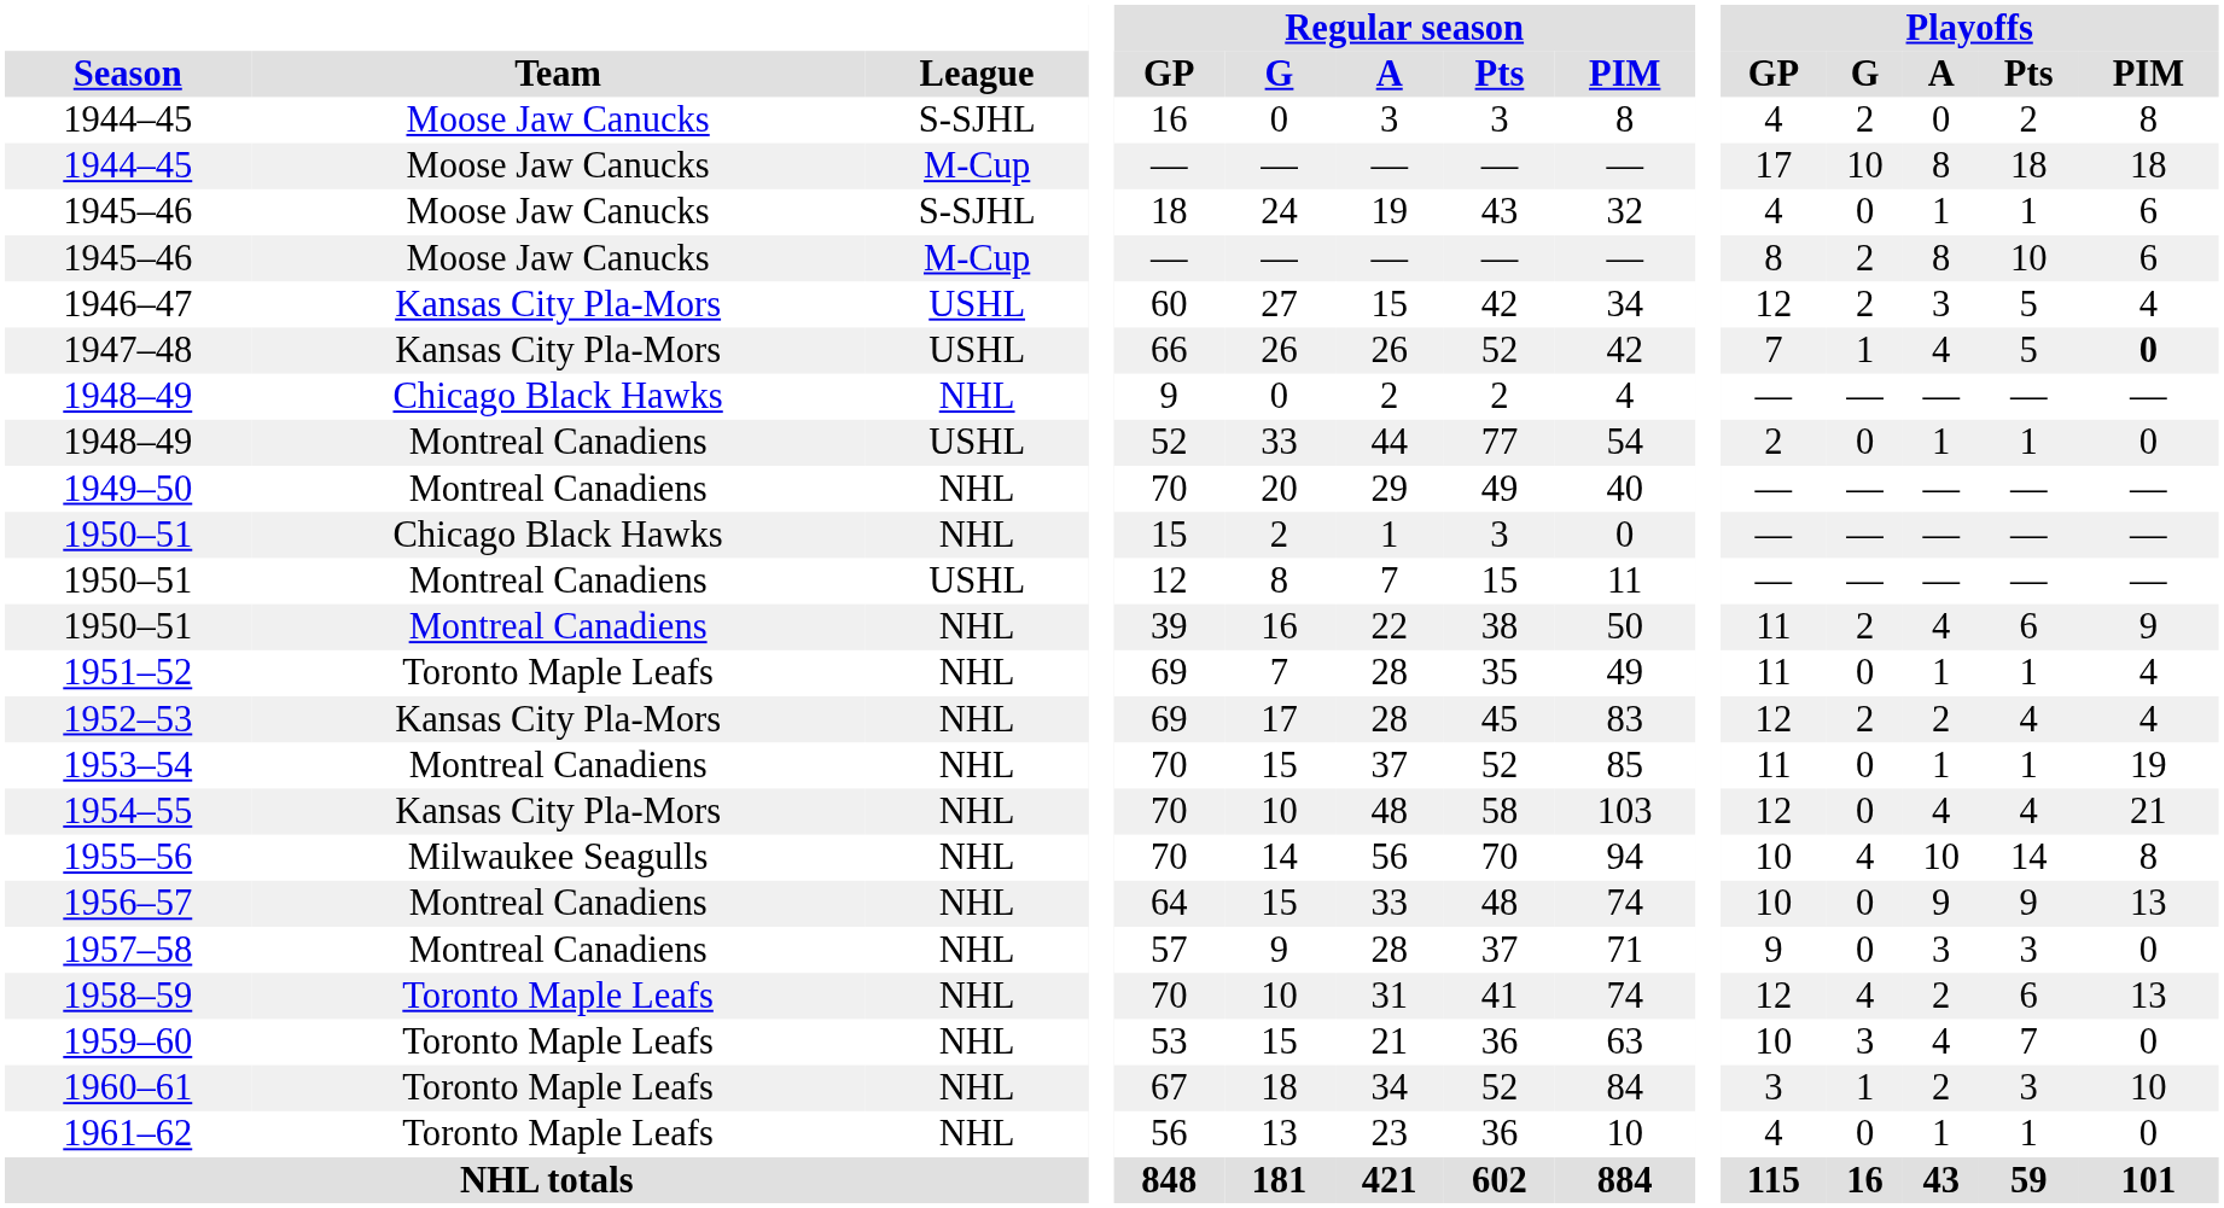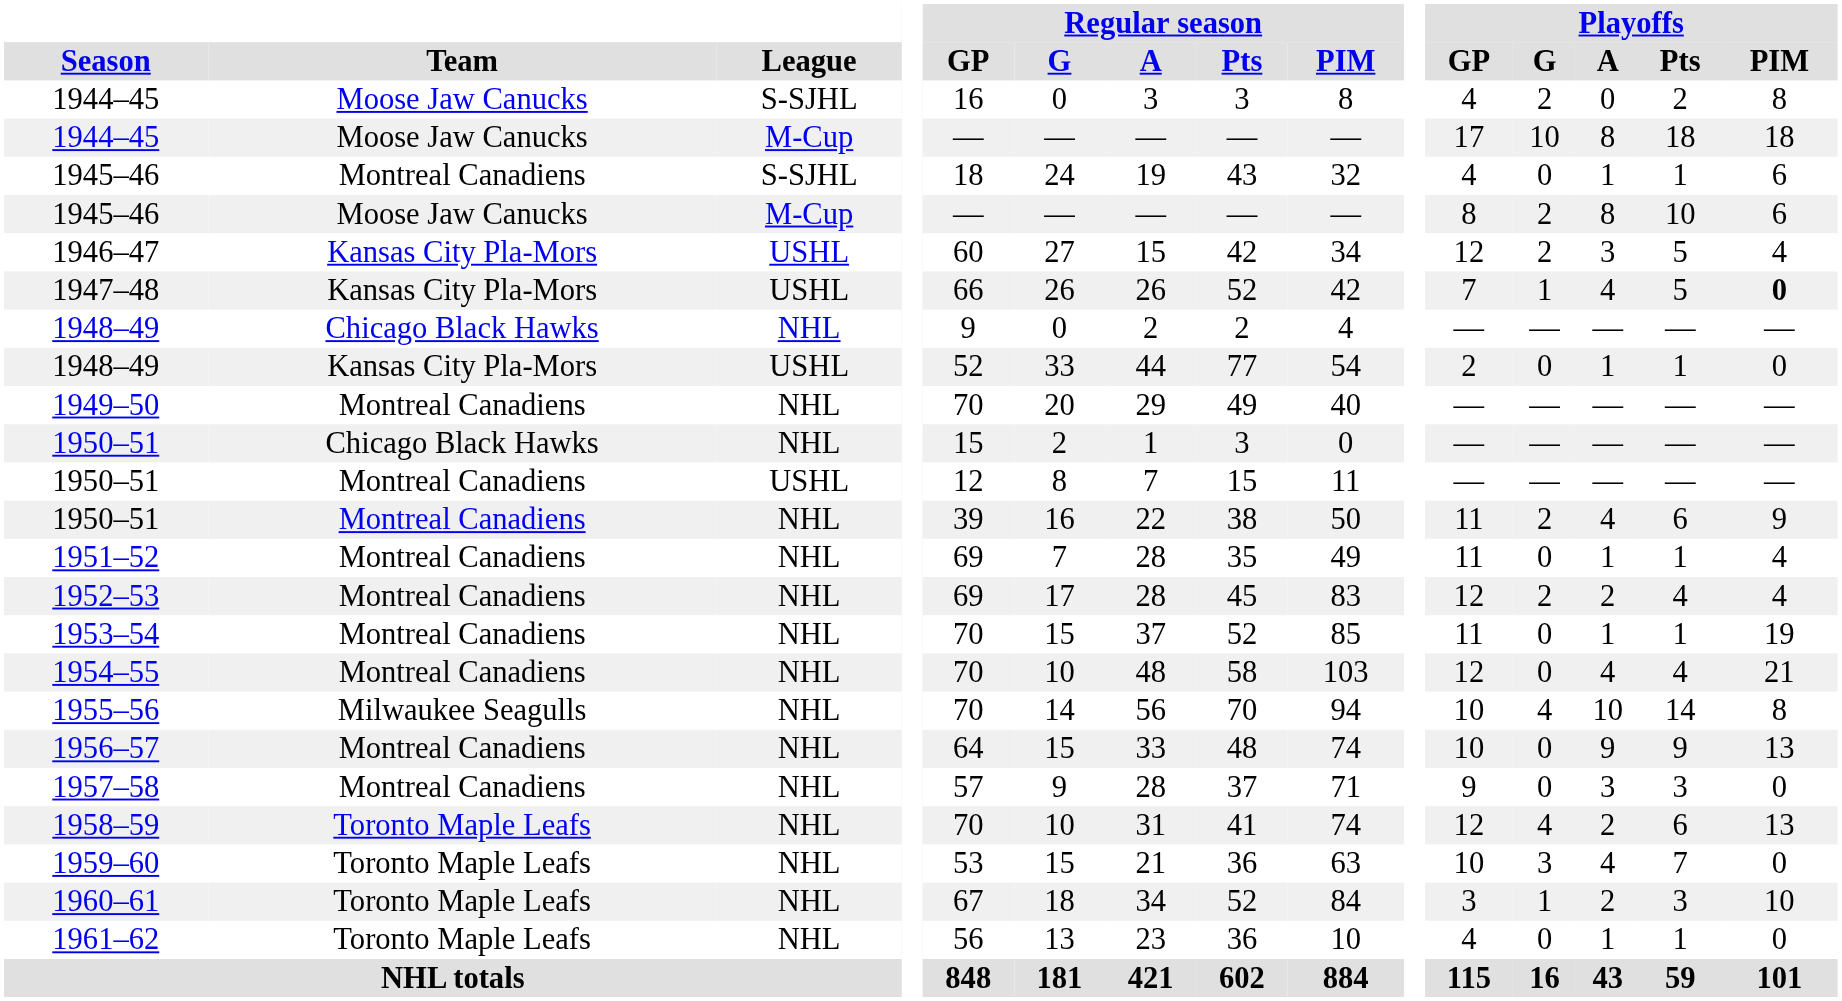1945–46 / S-SJHL | Team: Moose Jaw Canucks -> Montreal Canadiens
1948–49 / USHL | Team: Montreal Canadiens -> Kansas City Pla-Mors
1951–52 | Team: Toronto Maple Leafs -> Montreal Canadiens
1952–53 | Team: Kansas City Pla-Mors -> Montreal Canadiens
1954–55 | Team: Kansas City Pla-Mors -> Montreal Canadiens
